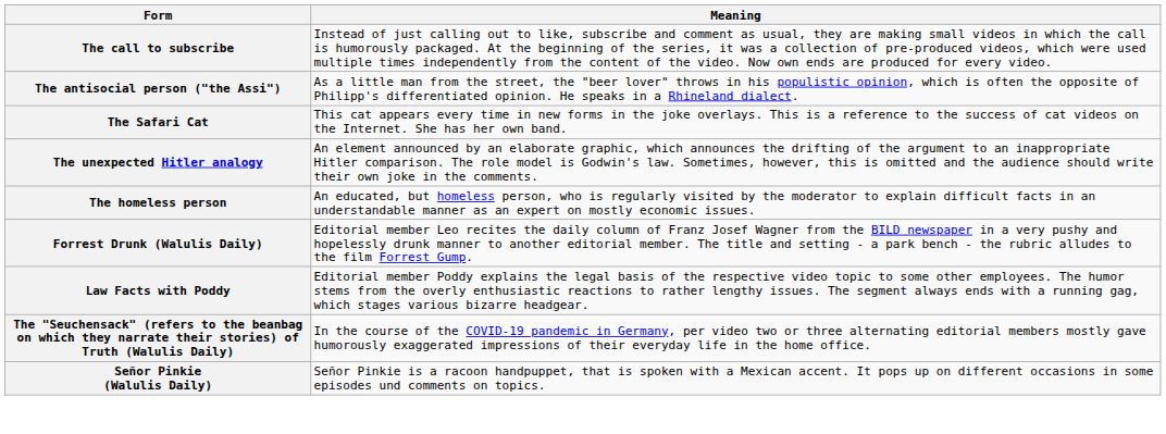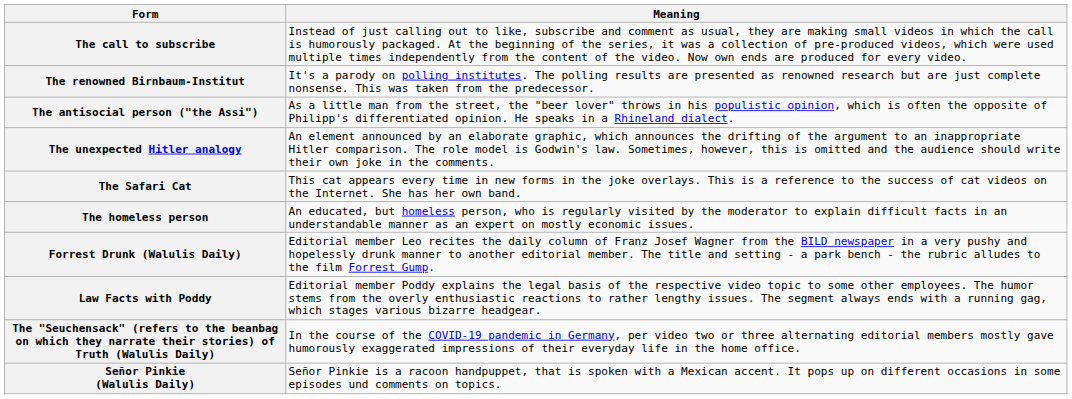+ row: The renowned Birnbaum-Institut | It's a parody on polling institutes. The polling results are presented as renowned research but are just complete nonsense. This was taken from the predecessor.
rows swapped: The Safari Cat <-> The unexpected Hitler analogy
